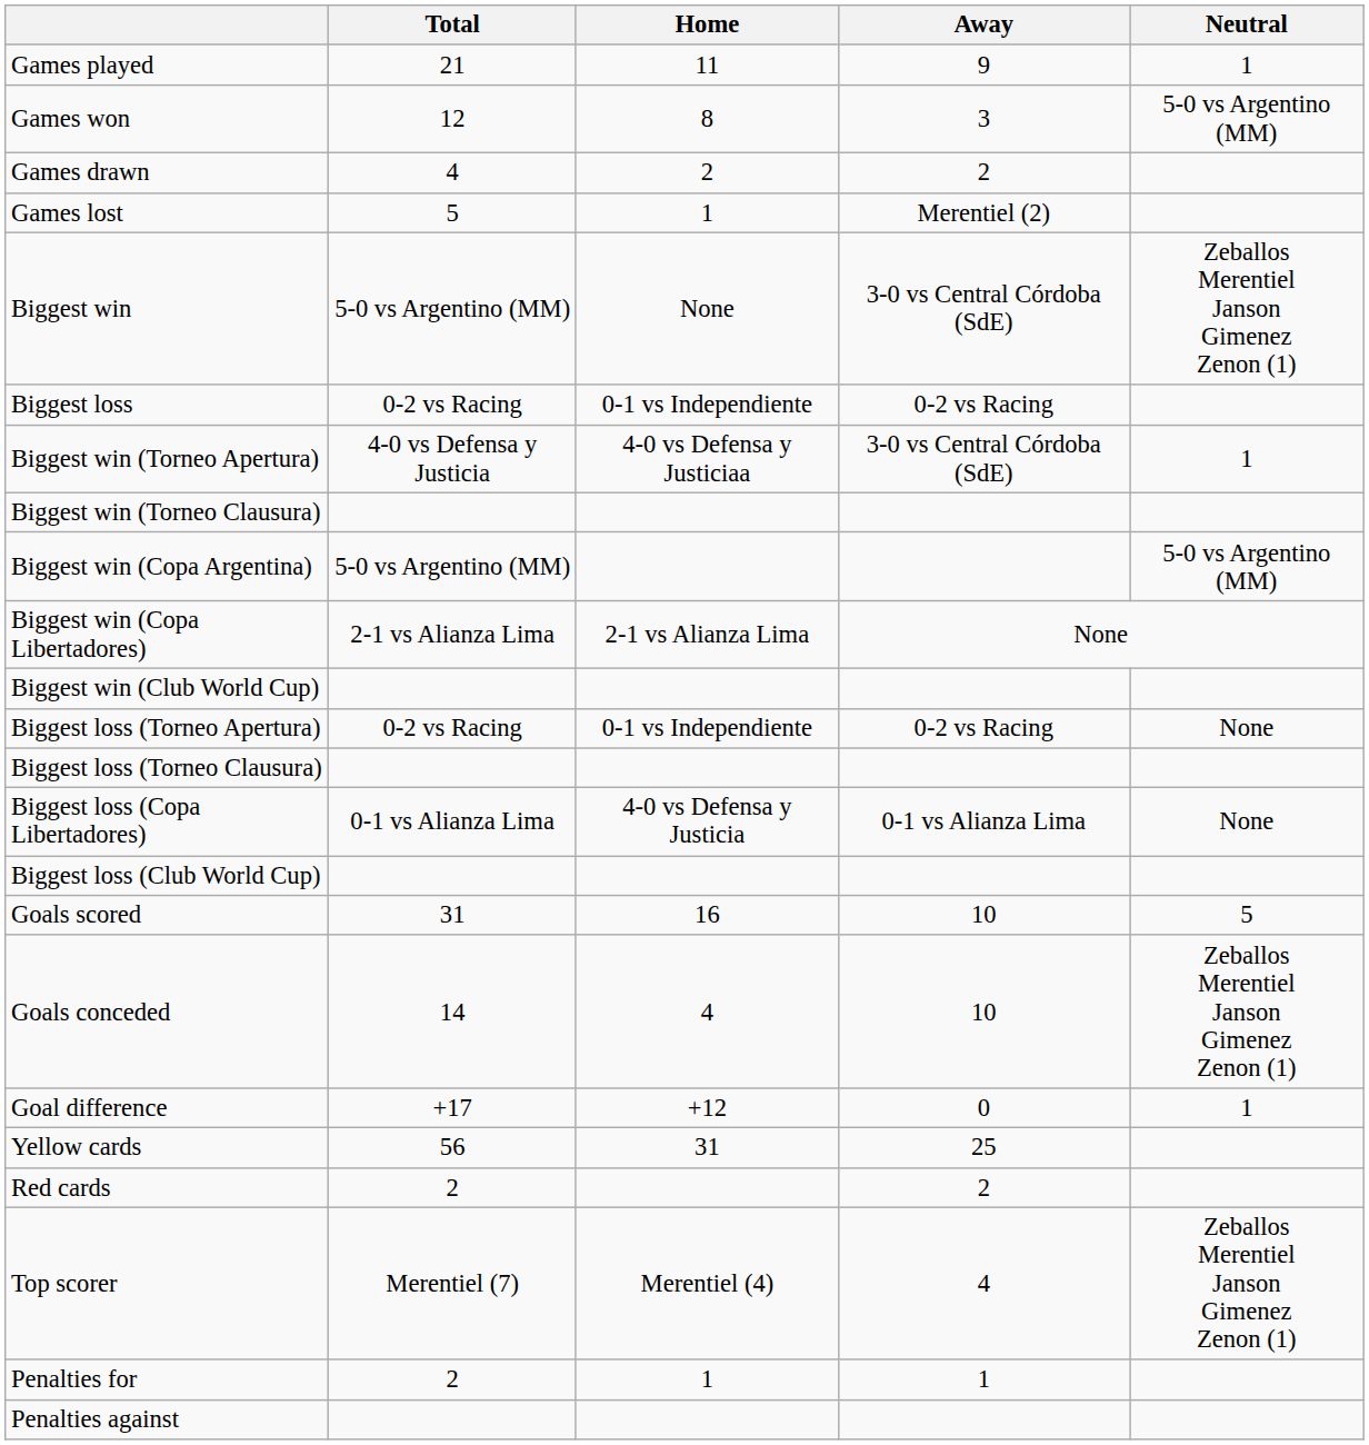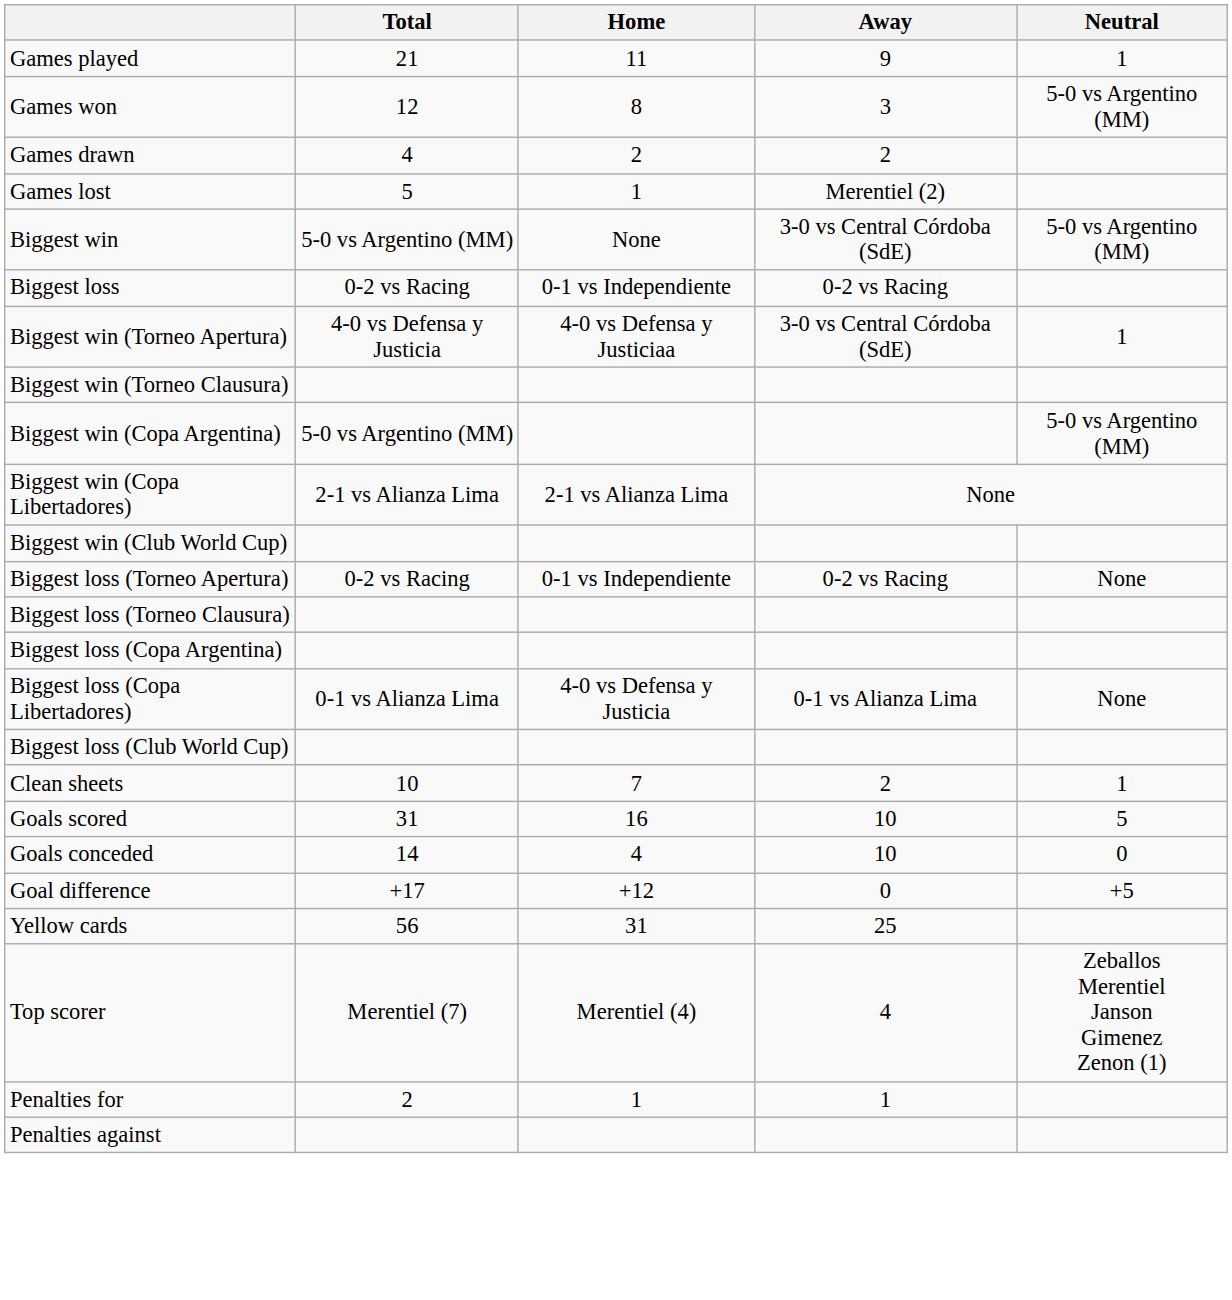Biggest win | Neutral: Zeballos Merentiel Janson Gimenez Zenon (1) -> 5-0 vs Argentino (MM)
+ row: Biggest loss (Copa Argentina)
+ row: Clean sheets | 10 | 7 | 2 | 1
Goals conceded | Neutral: Zeballos Merentiel Janson Gimenez Zenon (1) -> 0
Goal difference | Neutral: 1 -> +5
- row: Red cards | 2 | 2
